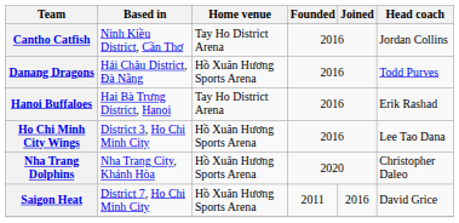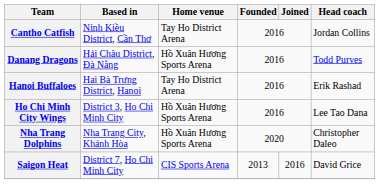Saigon Heat | Home venue: Hồ Xuân Hương Sports Arena -> CIS Sports Arena
Saigon Heat | Founded: 2011 -> 2013
